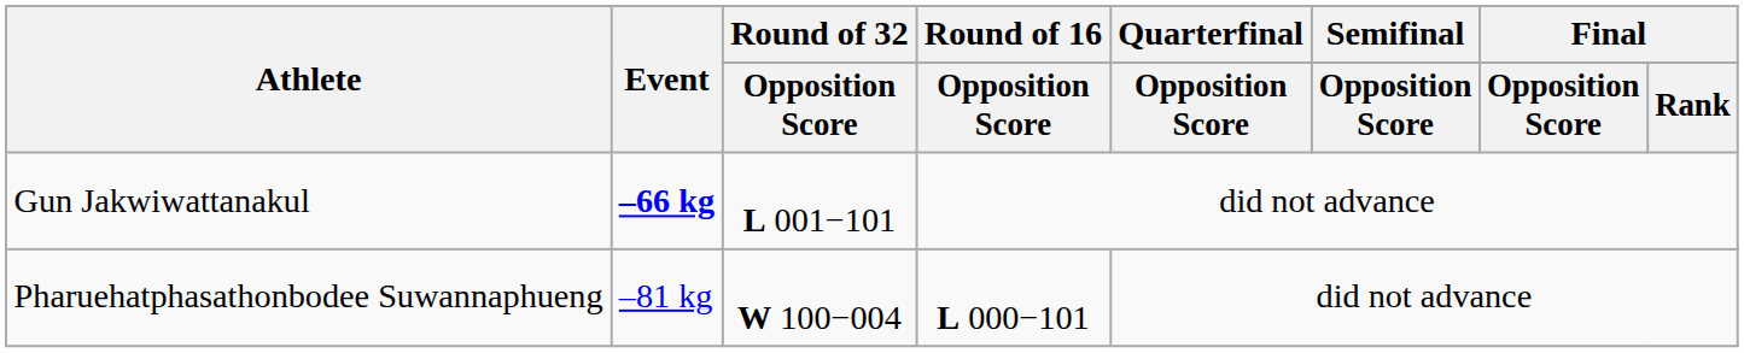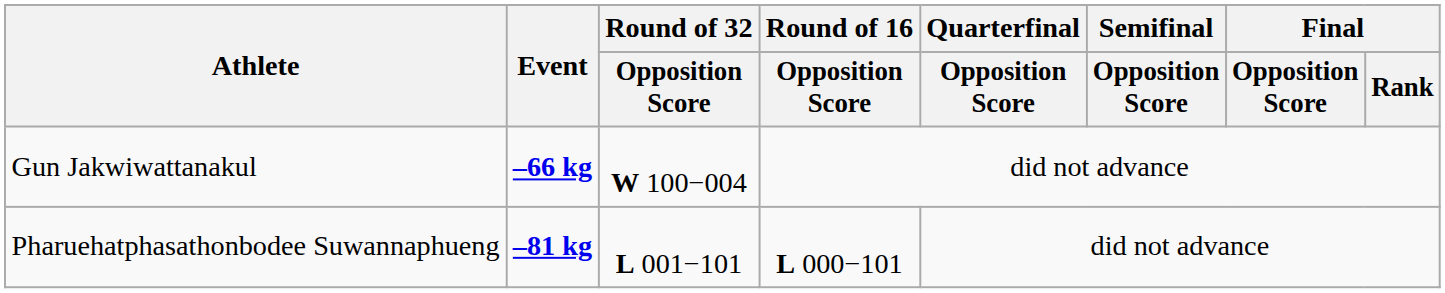Gun Jakwiwattanakul | Round of 32 / Opposition Score: L 001−101 -> W 100−004
Pharuehatphasathonbodee Suwannaphueng | Event: normal -> bold
Pharuehatphasathonbodee Suwannaphueng | Round of 32 / Opposition Score: W 100−004 -> L 001−101
